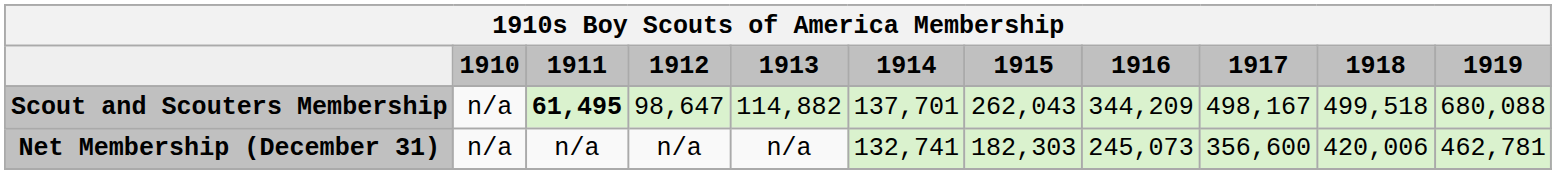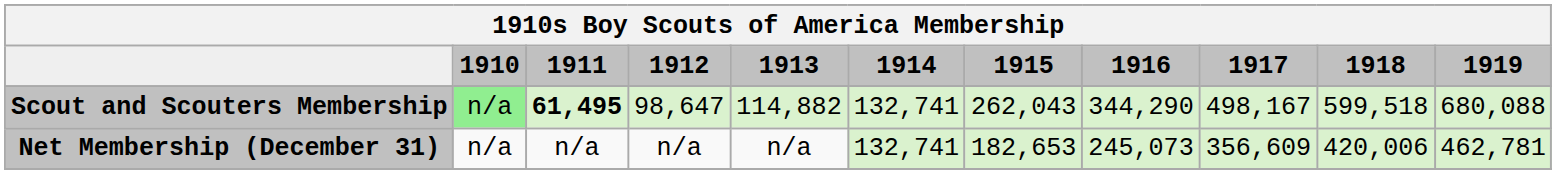Scout and Scouters Membership | 1910: no background -> lightgreen background
Scout and Scouters Membership | 1914: 137,701 -> 132,741
Scout and Scouters Membership | 1916: 344,209 -> 344,290
Scout and Scouters Membership | 1918: 499,518 -> 599,518
Net Membership (December 31) | 1915: 182,303 -> 182,653
Net Membership (December 31) | 1917: 356,600 -> 356,609
